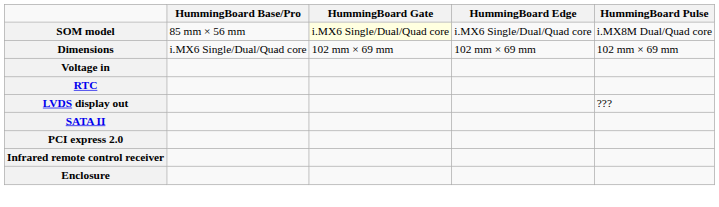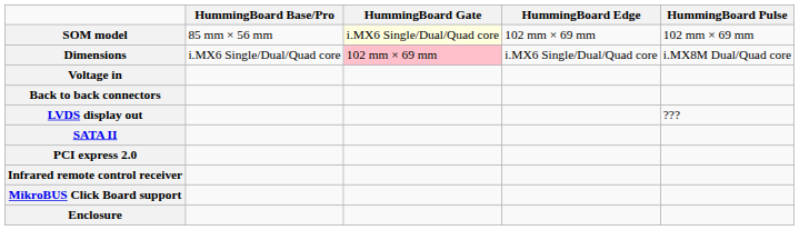SOM model | HummingBoard Edge: i.MX6 Single/Dual/Quad core -> 102 mm × 69 mm
SOM model | HummingBoard Pulse: i.MX8M Dual/Quad core -> 102 mm × 69 mm
Dimensions | HummingBoard Gate: no background -> pink background
Dimensions | HummingBoard Edge: 102 mm × 69 mm -> i.MX6 Single/Dual/Quad core
Dimensions | HummingBoard Pulse: 102 mm × 69 mm -> i.MX8M Dual/Quad core
- row: RTC
+ row: Back to back connectors
+ row: MikroBUS Click Board support
